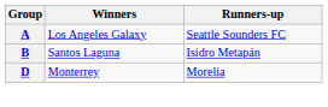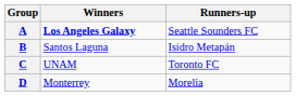A | Winners: normal -> bold
+ row: C | UNAM | Toronto FC
